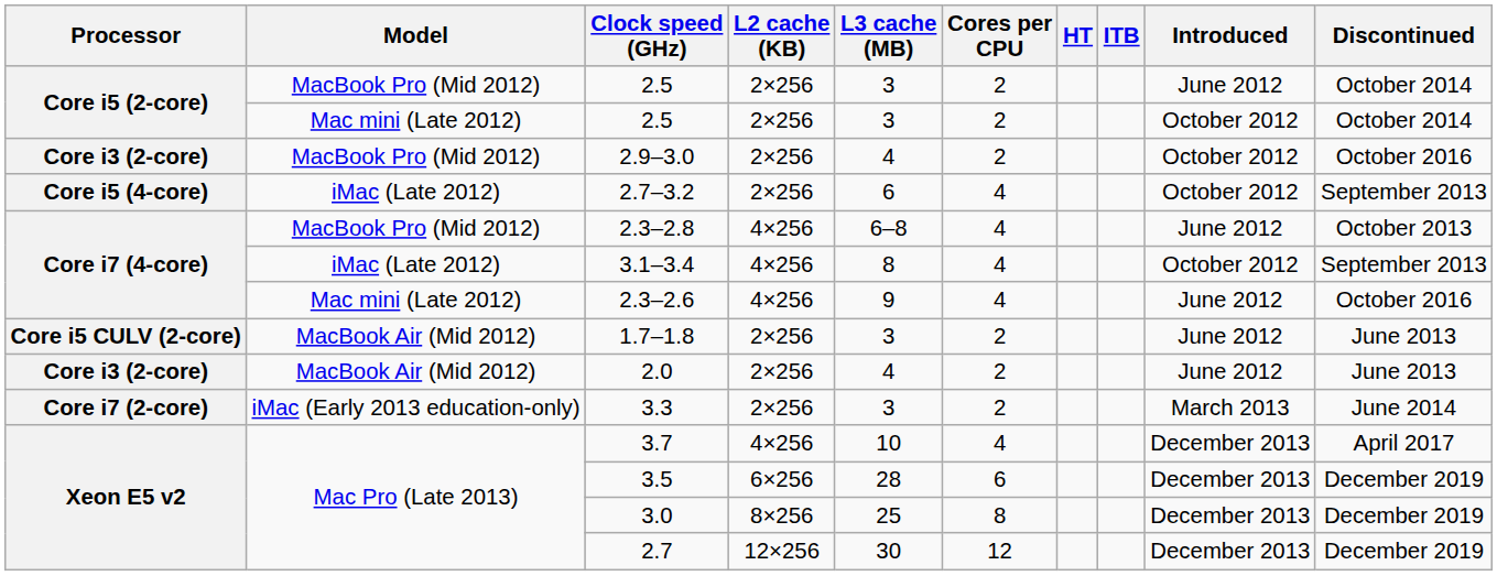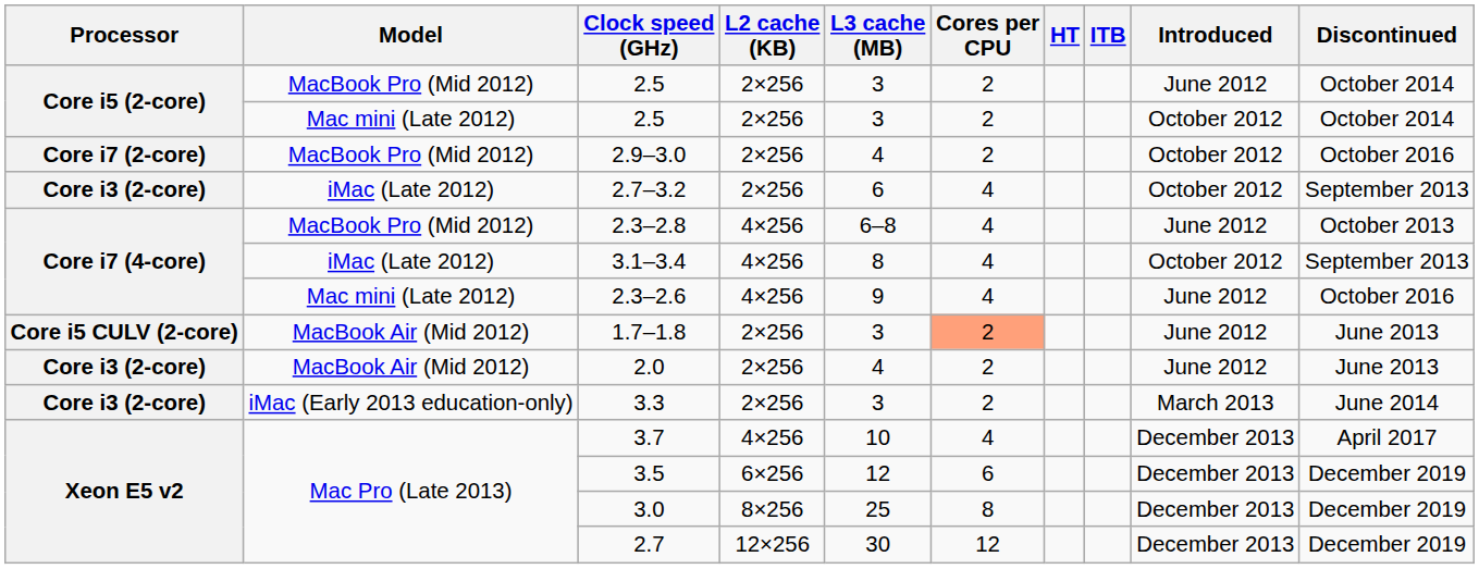2.9–3.0 | Processor: Core i3 (2-core) -> Core i7 (2-core)
2.7–3.2 | Processor: Core i5 (4-core) -> Core i3 (2-core)
1.7–1.8 | Cores per CPU: no background -> lightsalmon background
3.3 | Processor: Core i7 (2-core) -> Core i3 (2-core)
3.5 | L3 cache (MB): 28 -> 12
